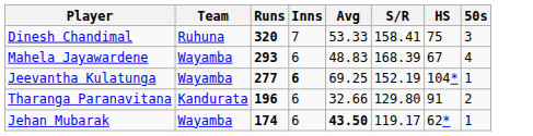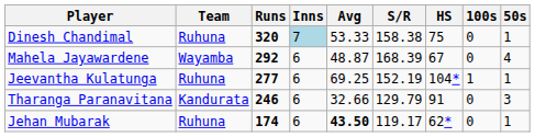+ column: 100s | 0 | 0 | 1 | 0 | 0
Dinesh Chandimal | Inns: no background -> lightblue background
Dinesh Chandimal | S/R: 158.41 -> 158.38
Dinesh Chandimal | 50s: 3 -> 1
Mahela Jayawardene | Runs: 293 -> 292
Mahela Jayawardene | Avg: 48.83 -> 48.87
Jeevantha Kulatunga | Team: Wayamba -> Ruhuna
Jeevantha Kulatunga | Inns: bold -> normal
Tharanga Paranavitana | Runs: 196 -> 246
Tharanga Paranavitana | S/R: 129.80 -> 129.79
Tharanga Paranavitana | 50s: 2 -> 3
Jehan Mubarak | Team: Wayamba -> Ruhuna
